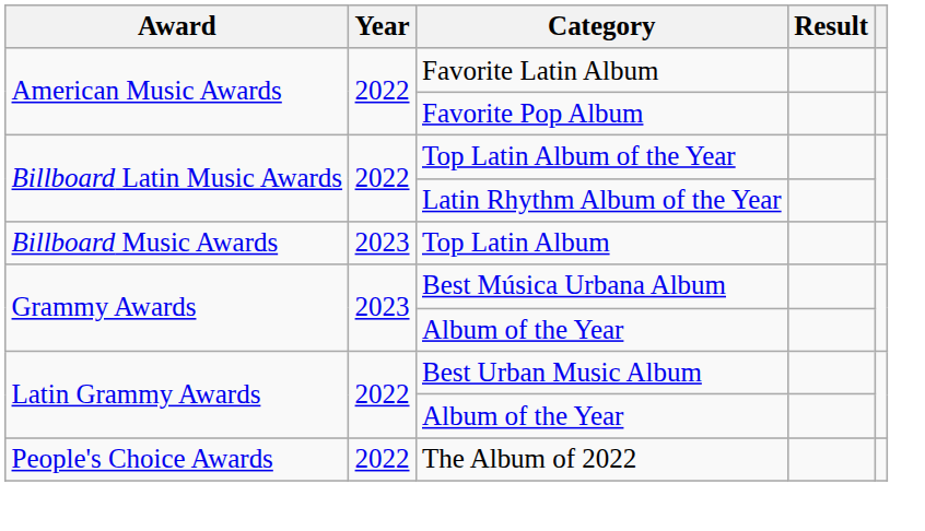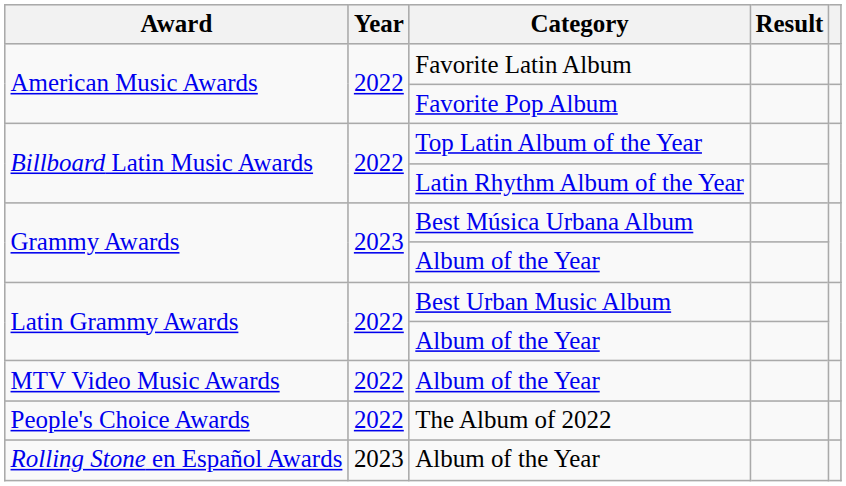- row: Billboard Music Awards | 2023 | Top Latin Album
+ row: MTV Video Music Awards | 2022 | Album of the Year
+ row: Rolling Stone en Español Awards | 2023 | Album of the Year
